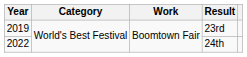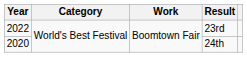23rd | Year: 2019 -> 2022
24th | Year: 2022 -> 2020
